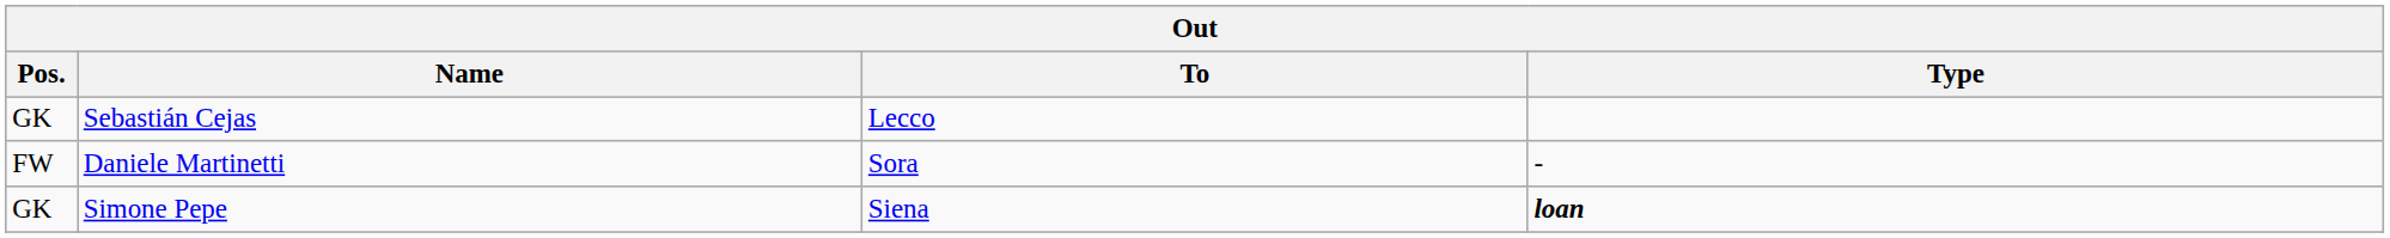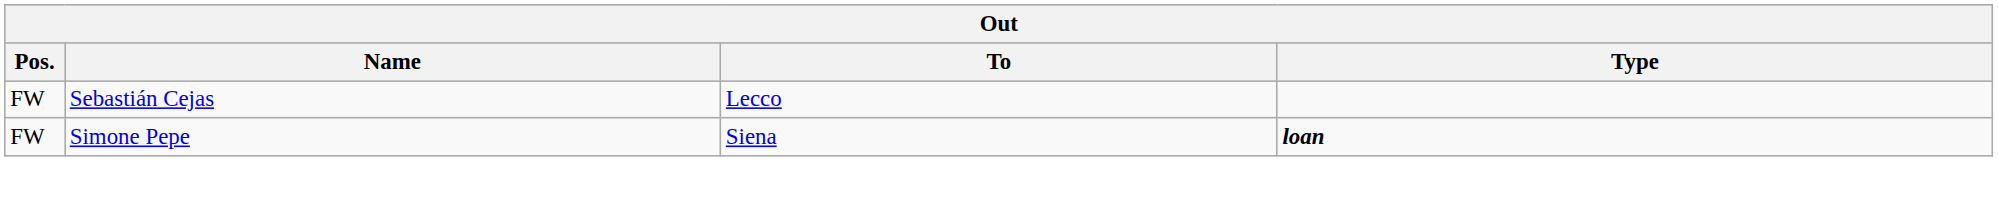Sebastián Cejas | Pos.: GK -> FW
- row: FW | Daniele Martinetti | Sora | -
Simone Pepe | Pos.: GK -> FW
